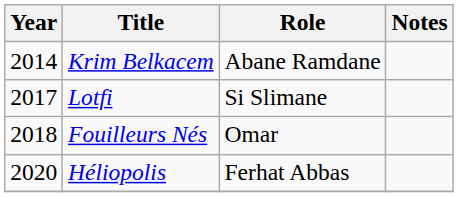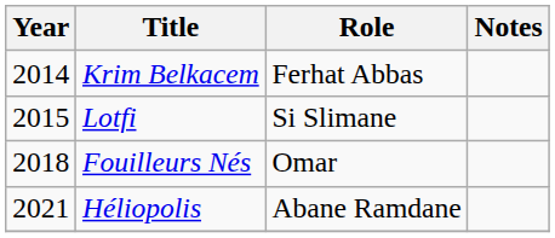Krim Belkacem | Role: Abane Ramdane -> Ferhat Abbas
Lotfi | Year: 2017 -> 2015
Héliopolis | Year: 2020 -> 2021
Héliopolis | Role: Ferhat Abbas -> Abane Ramdane
